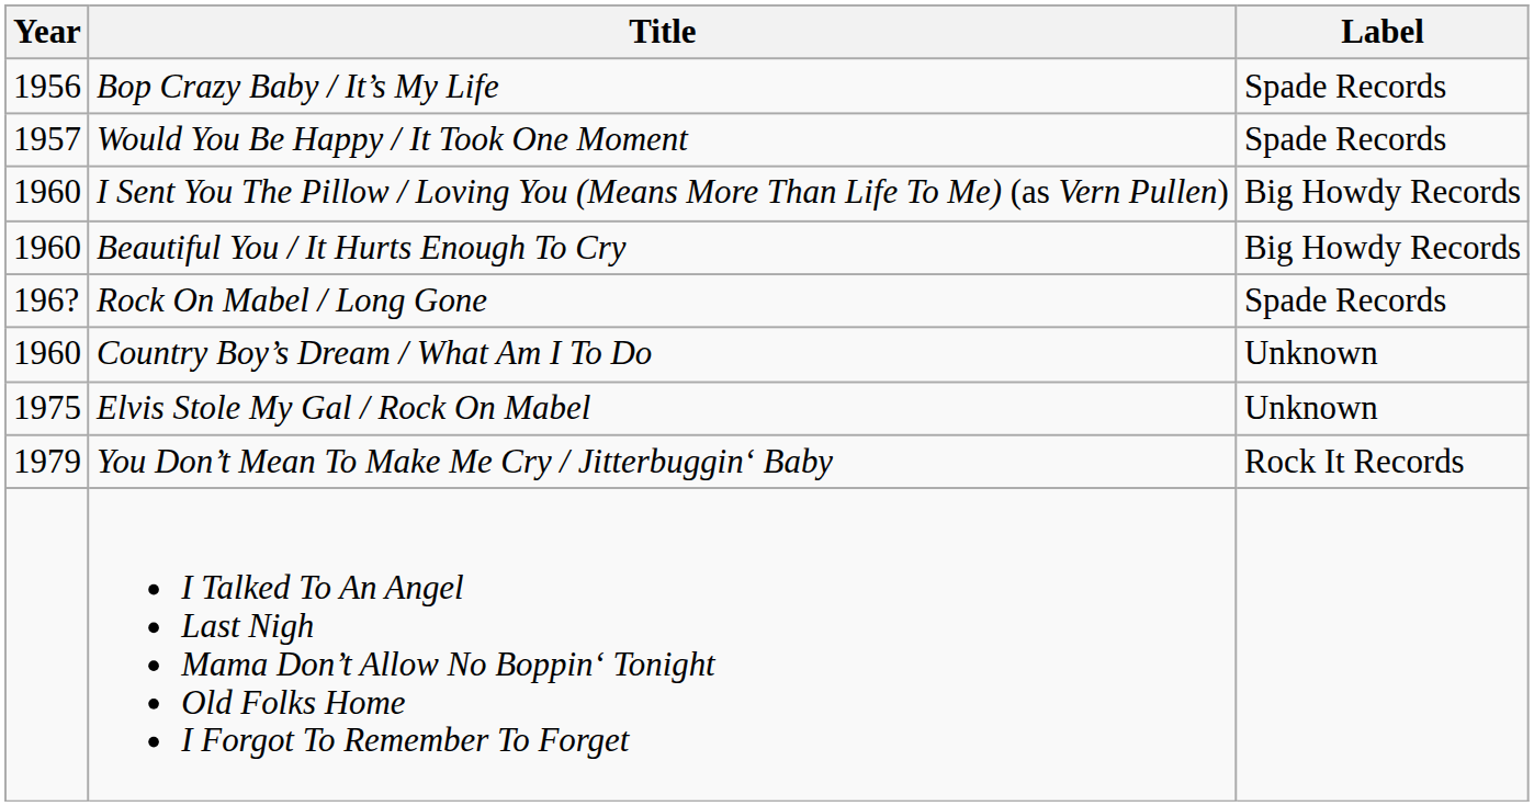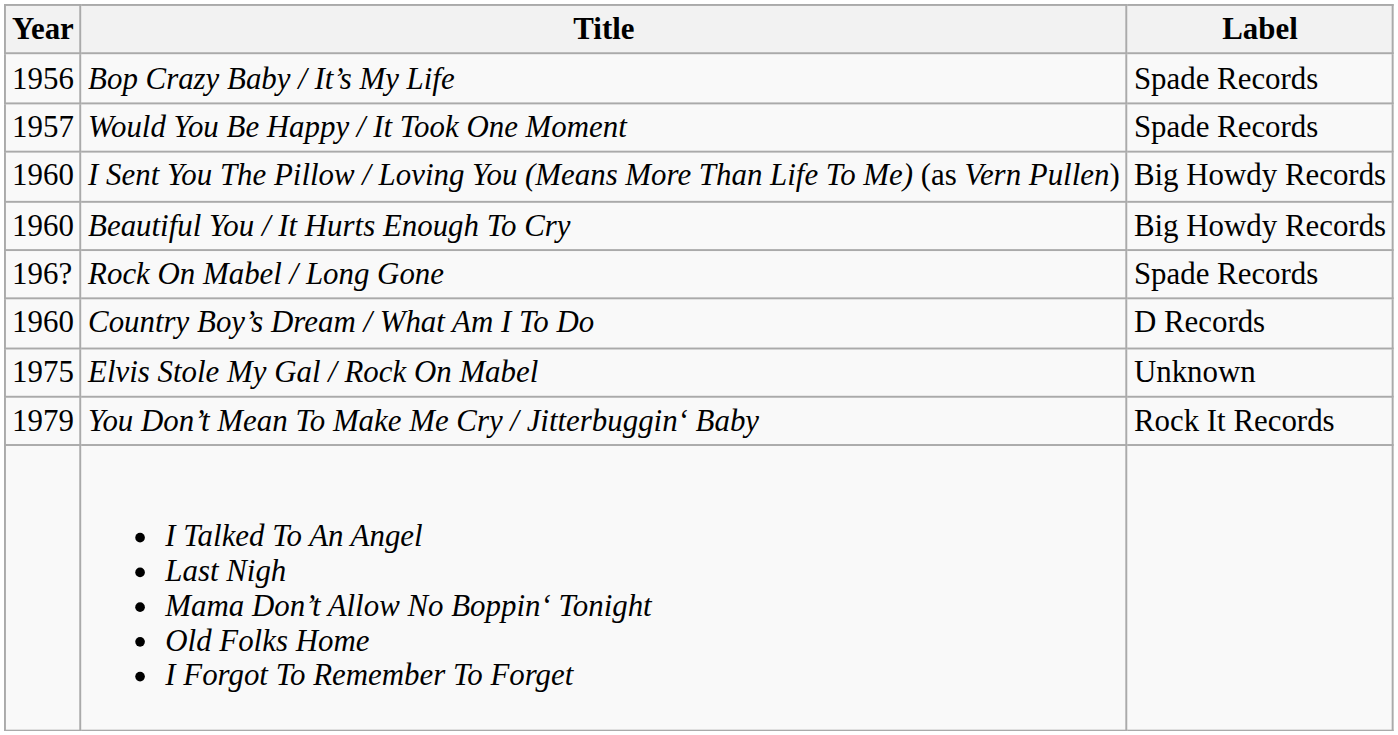Country Boy’s Dream / What Am I To Do | Label: Unknown -> D Records
